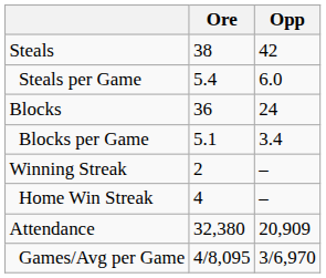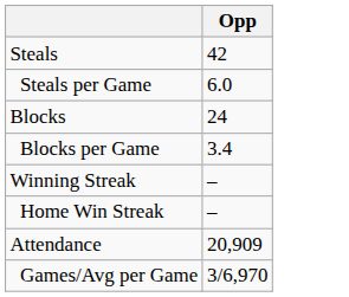- column: Ore | 38 | 5.4 | 36 | 5.1 | 2 | 4 | 32,380 | 4/8,095
